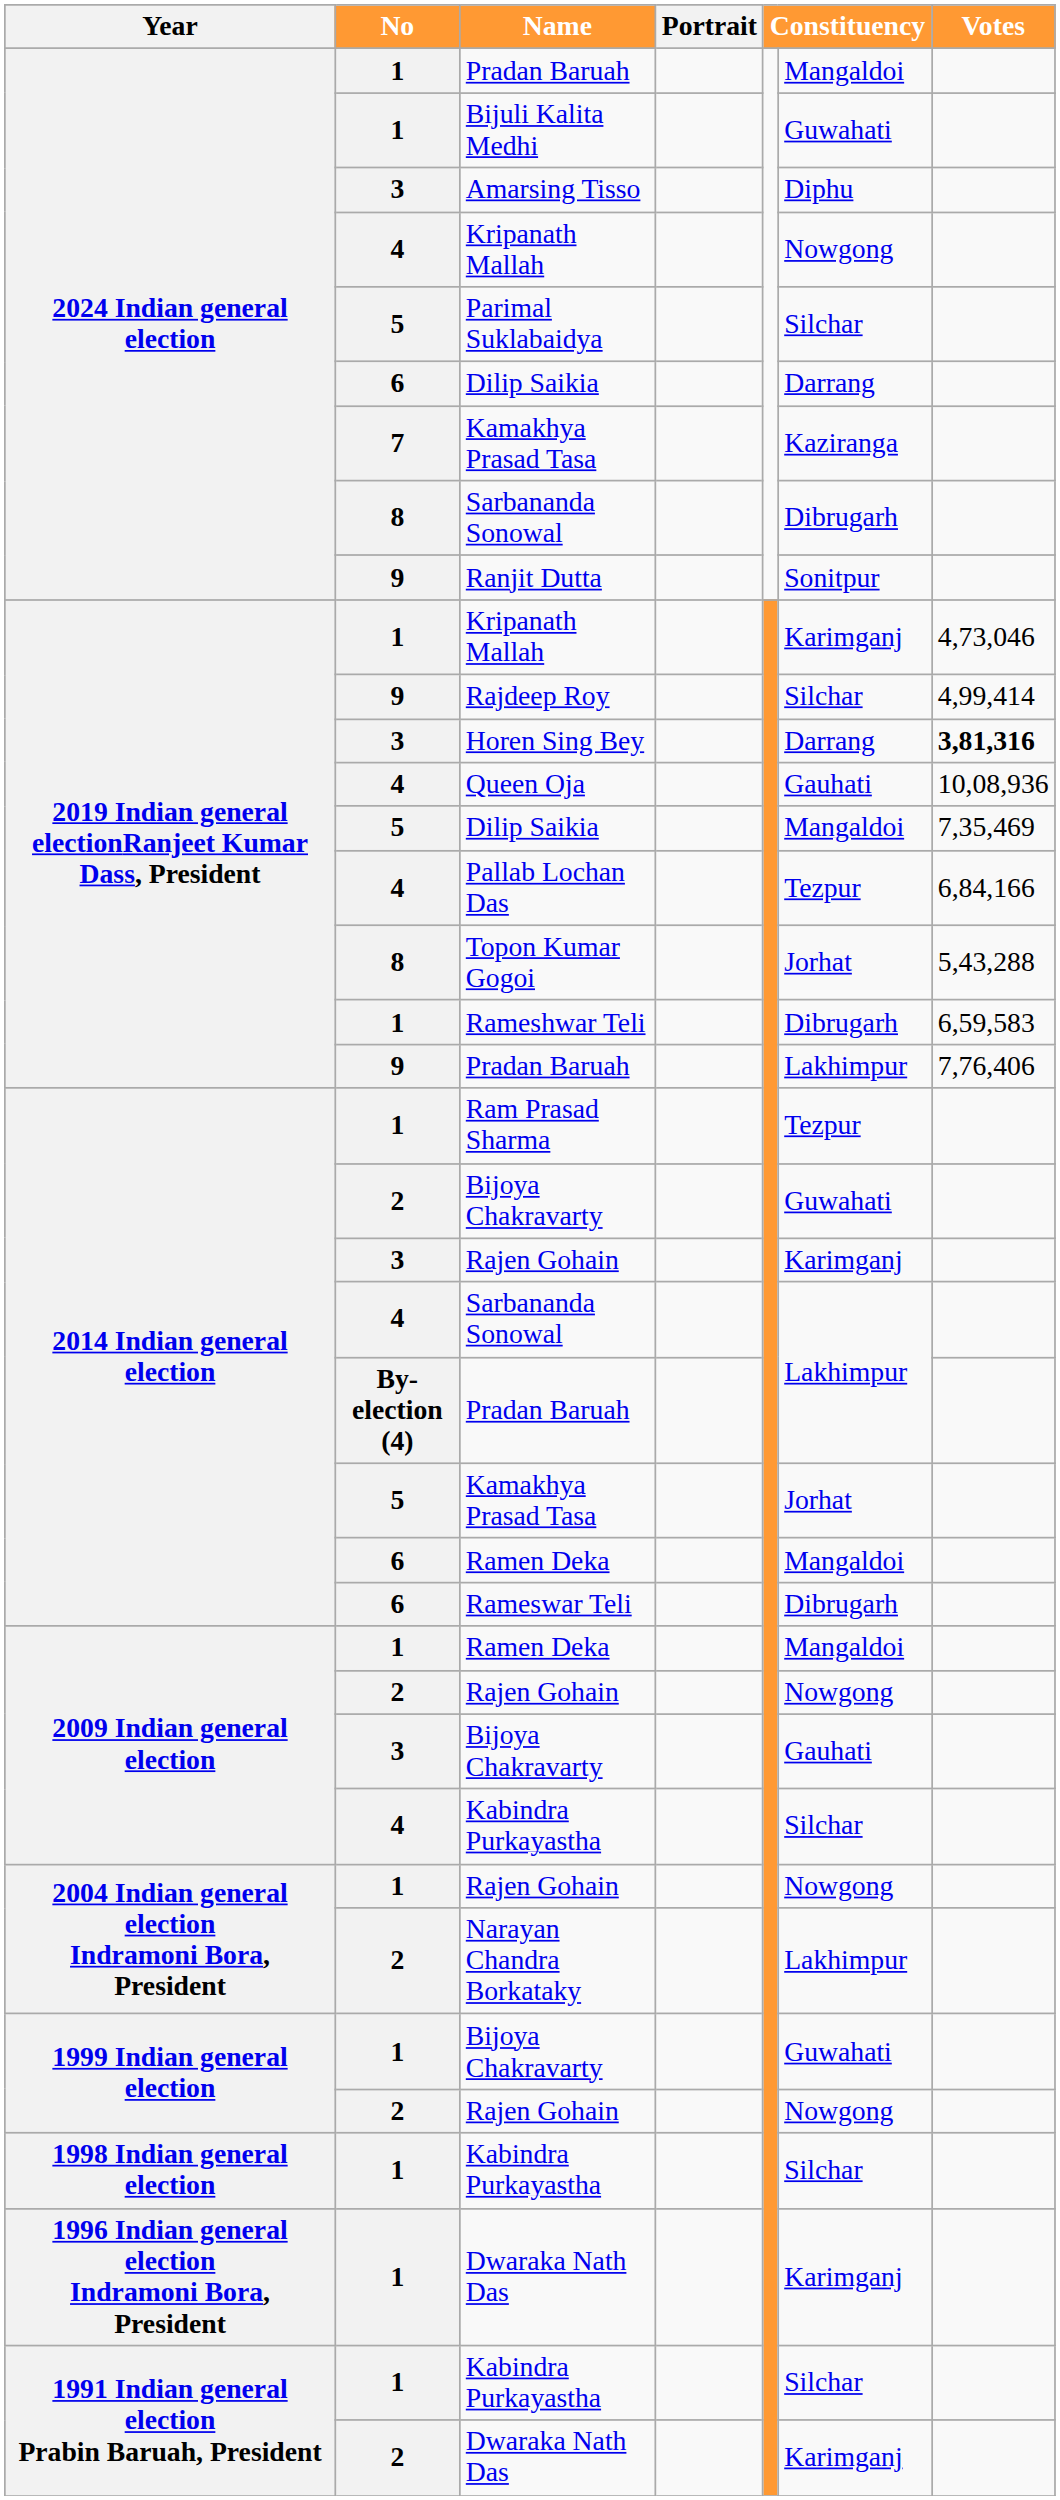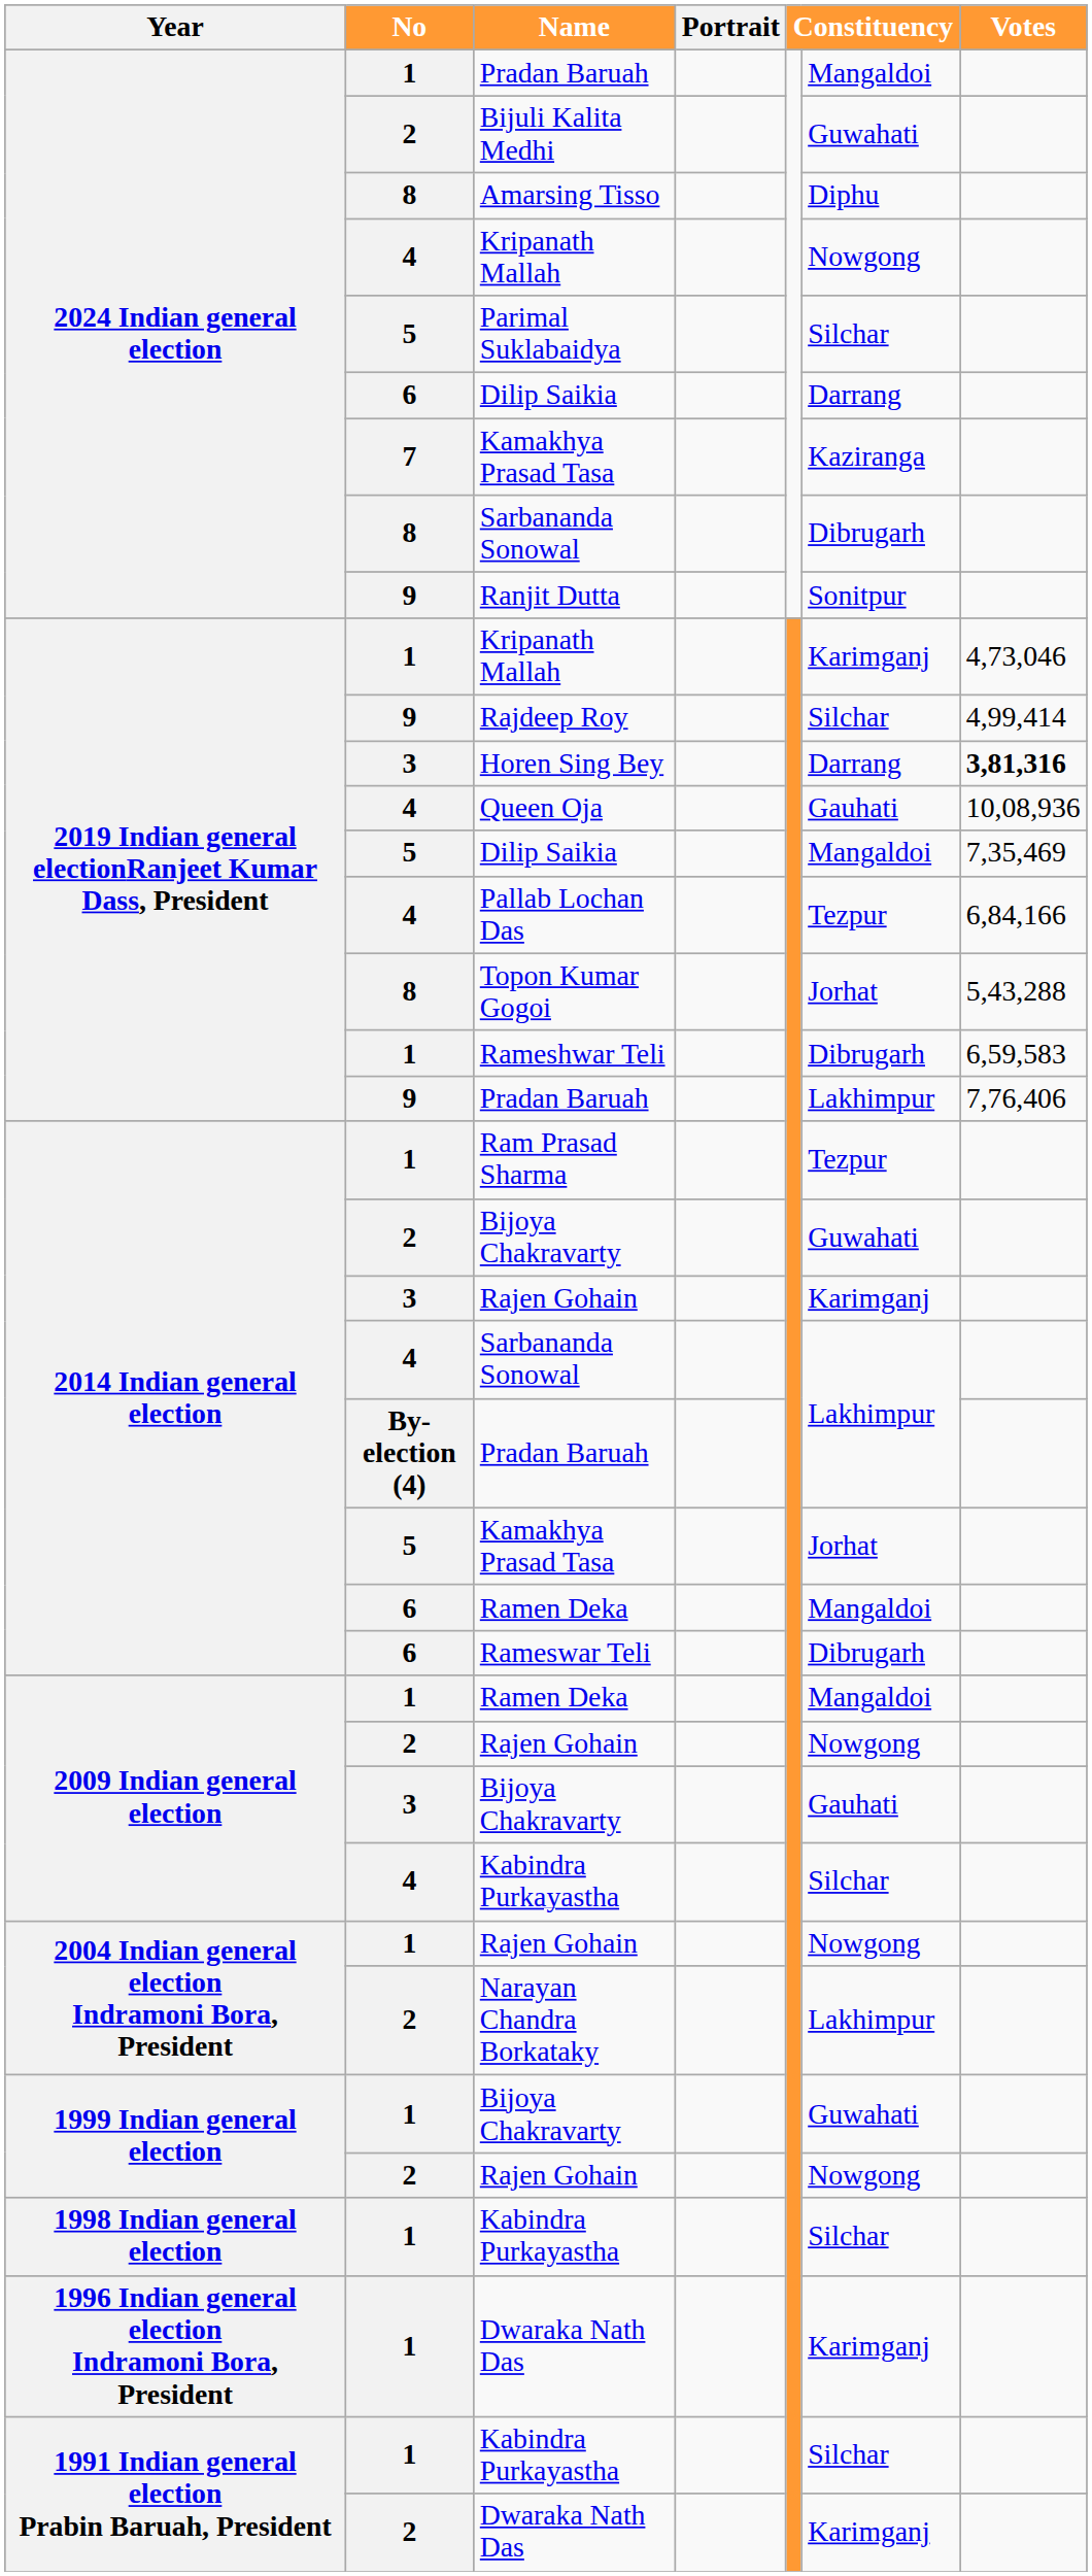Bijuli Kalita Medhi | No: 1 -> 2
Amarsing Tisso | No: 3 -> 8
